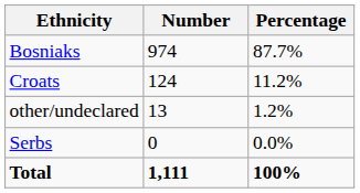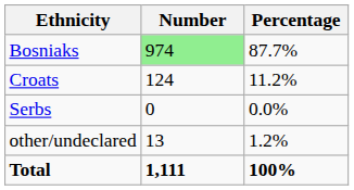Bosniaks | Number: no background -> lightgreen background
rows swapped: Serbs <-> other/undeclared
